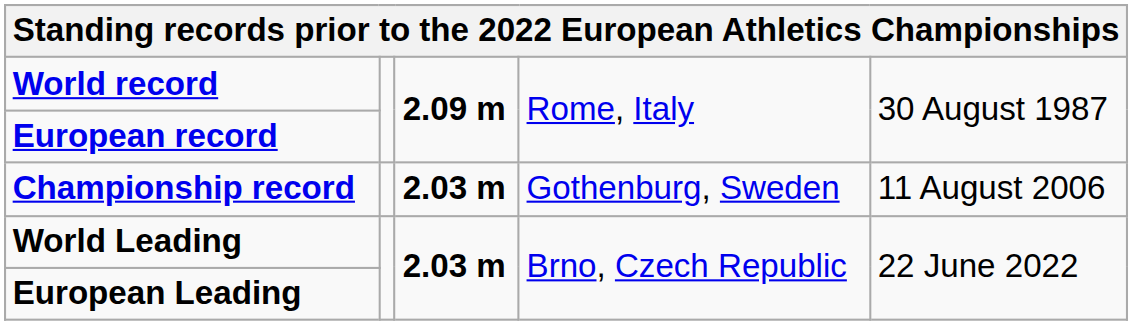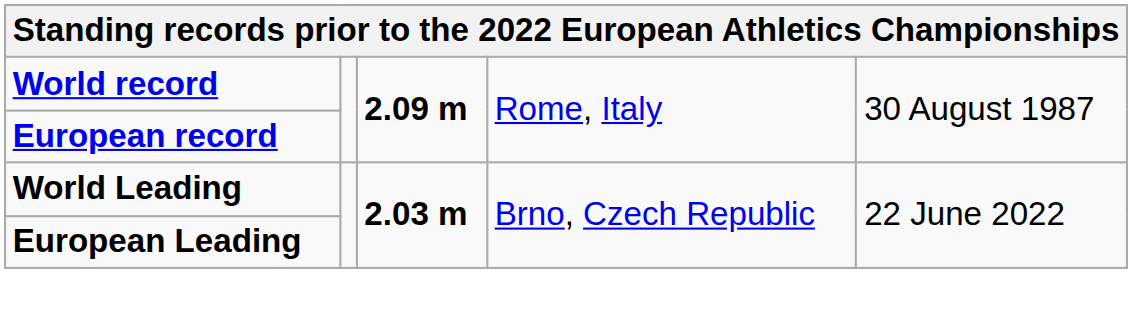- row: Championship record | 2.03 m | Gothenburg, Sweden | 11 August 2006
